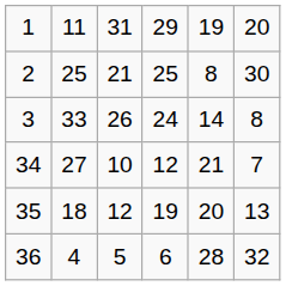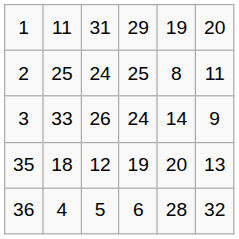2 | column 3: 21 -> 24
2 | column 6: 30 -> 11
3 | column 6: 8 -> 9
- row: 34 | 27 | 10 | 12 | 21 | 7
